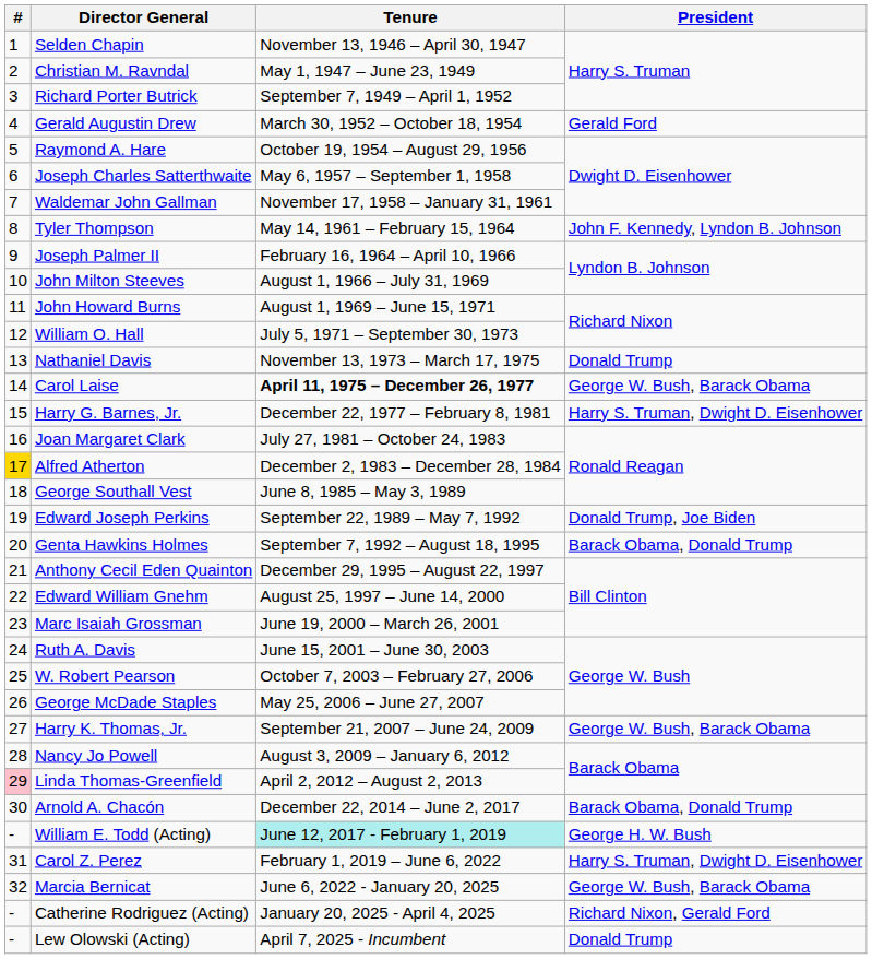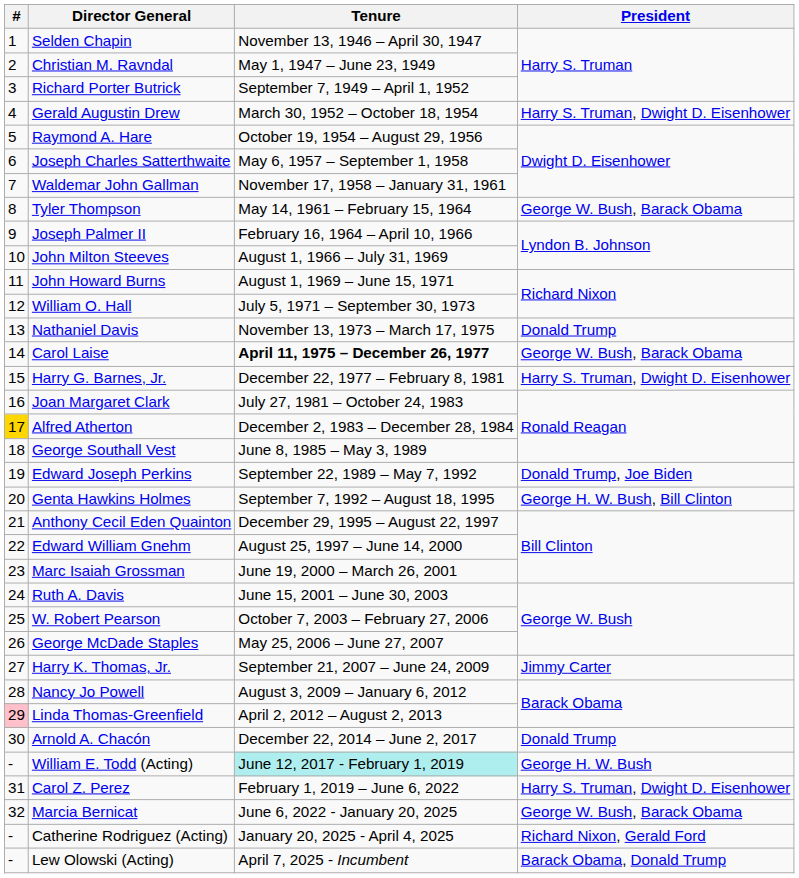Gerald Augustin Drew | President: Gerald Ford -> Harry S. Truman, Dwight D. Eisenhower
Tyler Thompson | President: John F. Kennedy, Lyndon B. Johnson -> George W. Bush, Barack Obama
Genta Hawkins Holmes | President: Barack Obama, Donald Trump -> George H. W. Bush, Bill Clinton
Harry K. Thomas, Jr. | President: George W. Bush, Barack Obama -> Jimmy Carter
Arnold A. Chacón | President: Barack Obama, Donald Trump -> Donald Trump
Lew Olowski (Acting) | President: Donald Trump -> Barack Obama, Donald Trump
